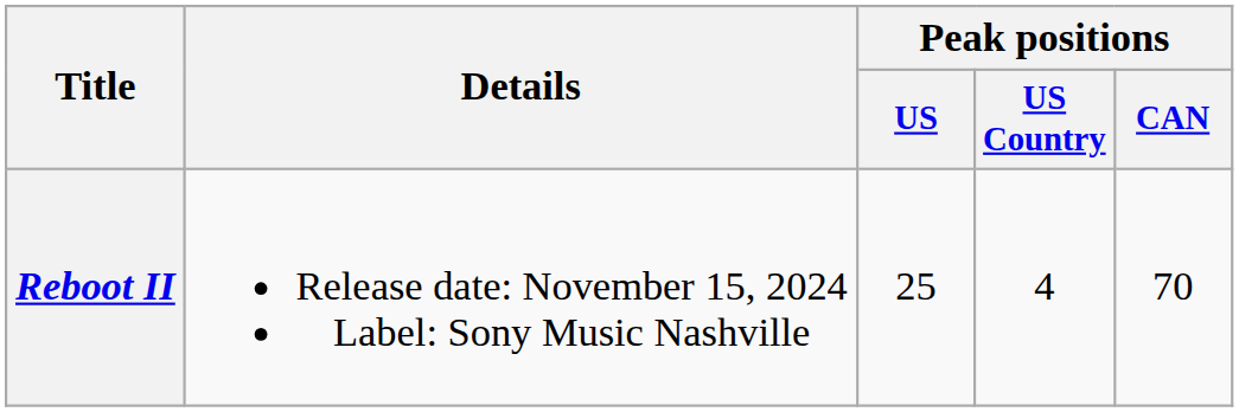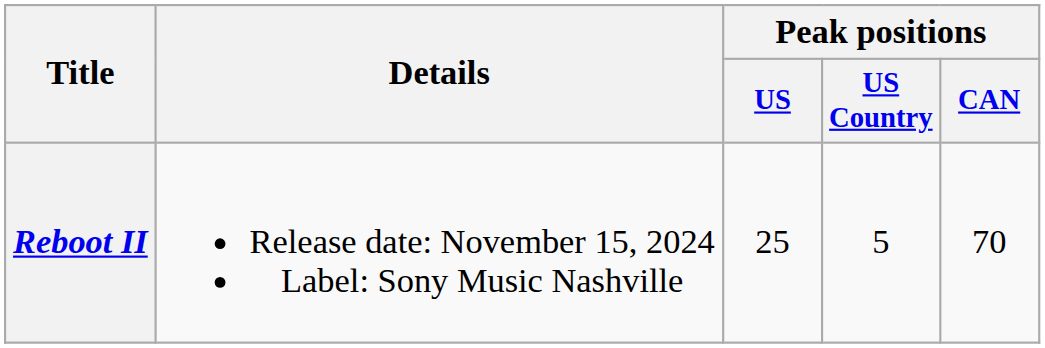Reboot II | Peak positions / US Country: 4 -> 5
